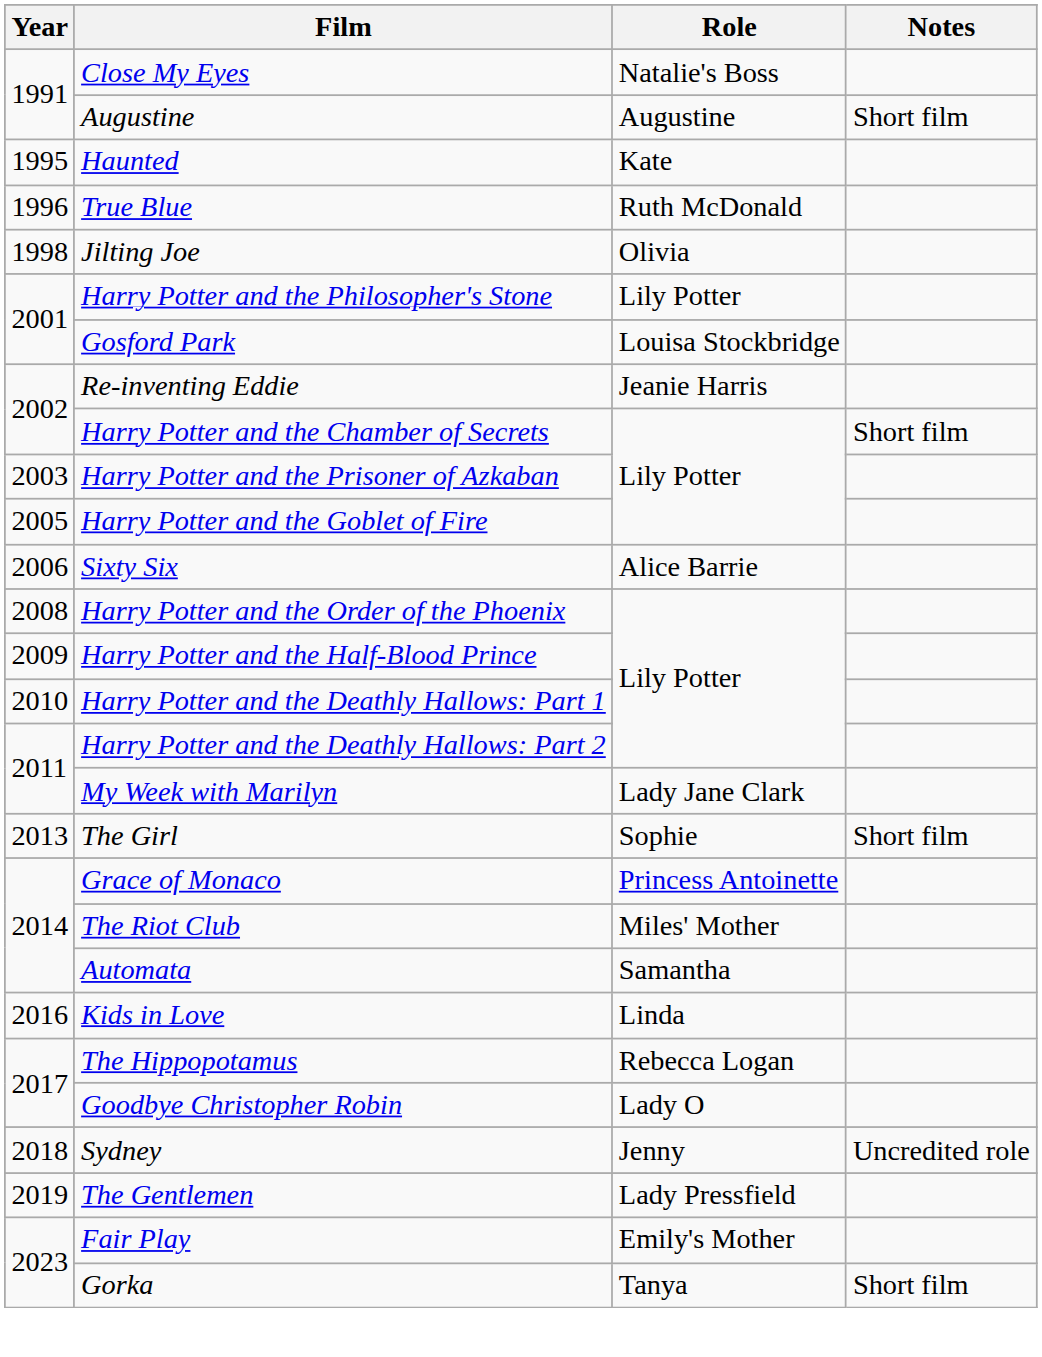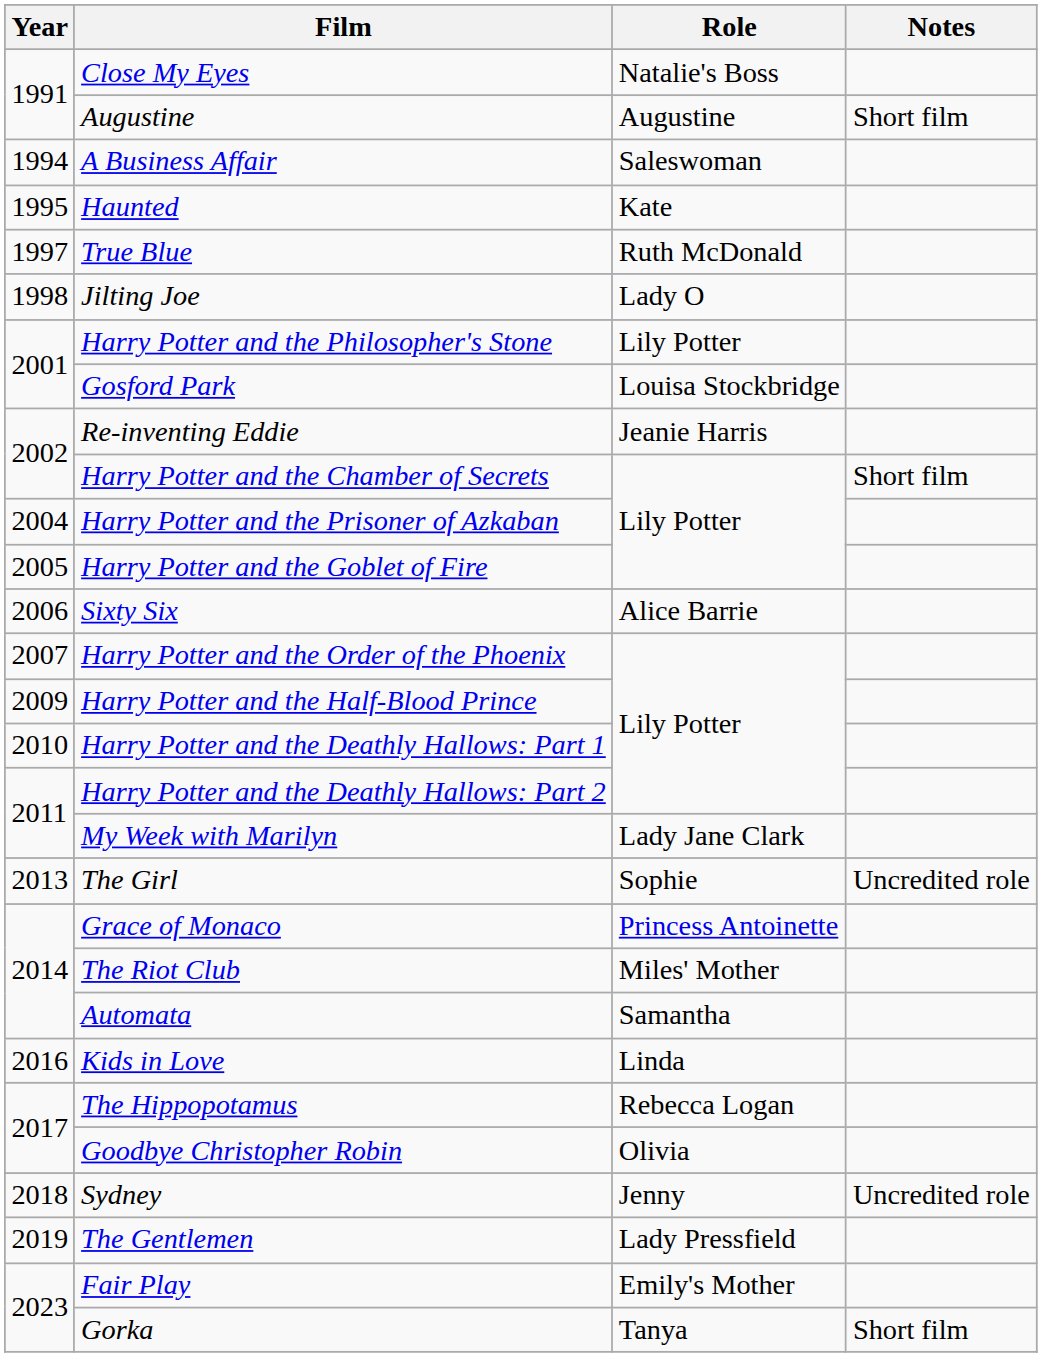+ row: 1994 | A Business Affair | Saleswoman
True Blue | Year: 1996 -> 1997
Jilting Joe | Role: Olivia -> Lady O
Harry Potter and the Prisoner of Azkaban | Year: 2003 -> 2004
Harry Potter and the Order of the Phoenix | Year: 2008 -> 2007
The Girl | Notes: Short film -> Uncredited role
Goodbye Christopher Robin | Role: Lady O -> Olivia
